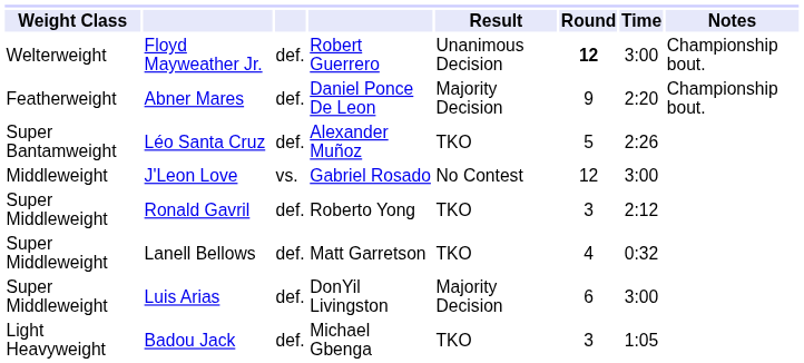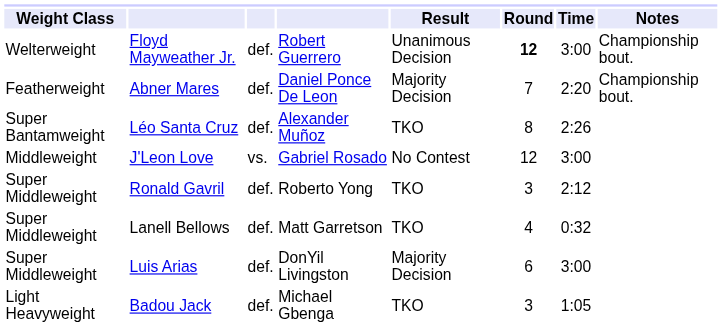Abner Mares | Round: 9 -> 7
Léo Santa Cruz | Round: 5 -> 8
